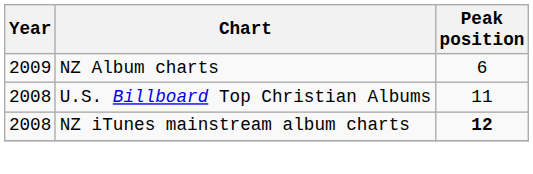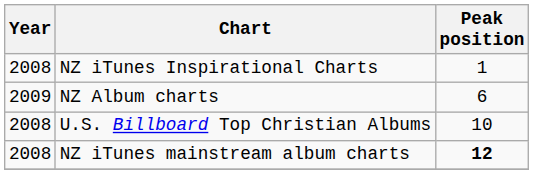+ row: 2008 | NZ iTunes Inspirational Charts | 1
U.S. Billboard Top Christian Albums | Peak position: 11 -> 10
